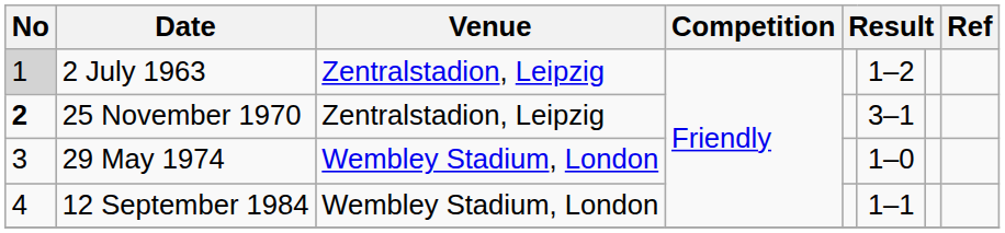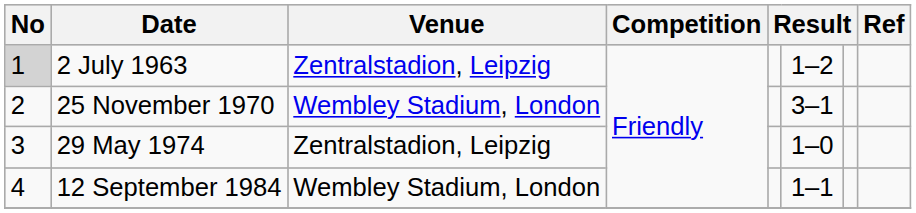25 November 1970 | No: bold -> normal
25 November 1970 | Venue: Zentralstadion, Leipzig -> Wembley Stadium, London
29 May 1974 | Venue: Wembley Stadium, London -> Zentralstadion, Leipzig
